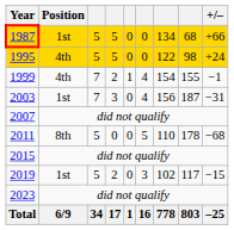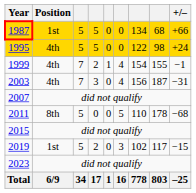2003 | Position: 1st -> 4th
